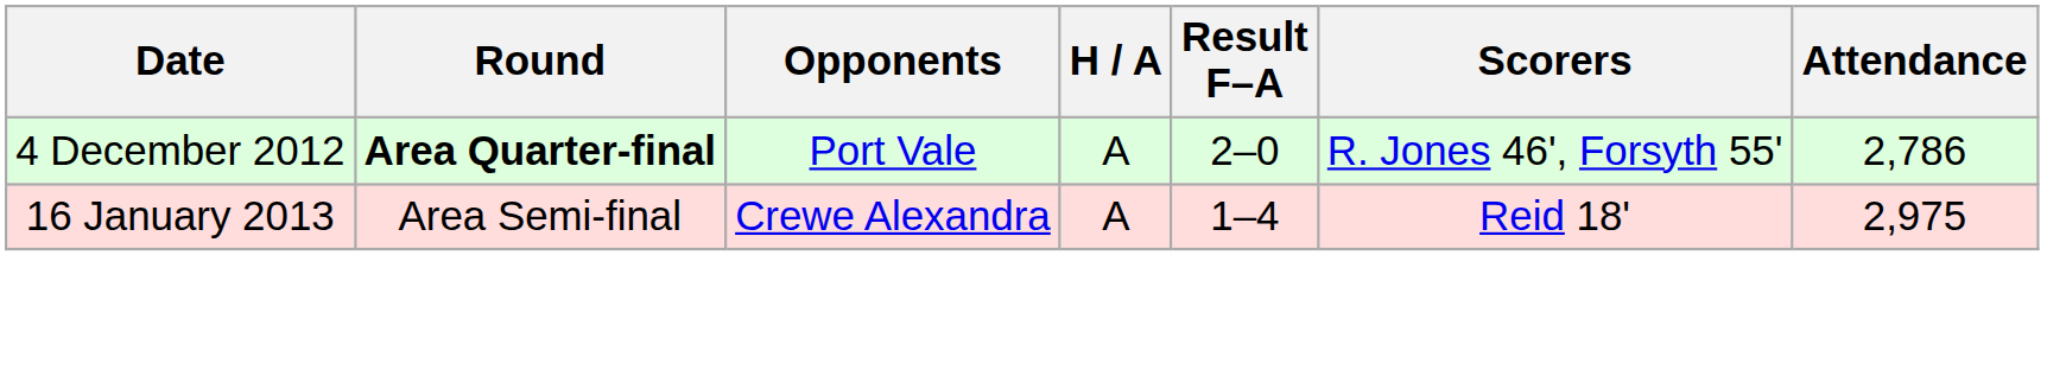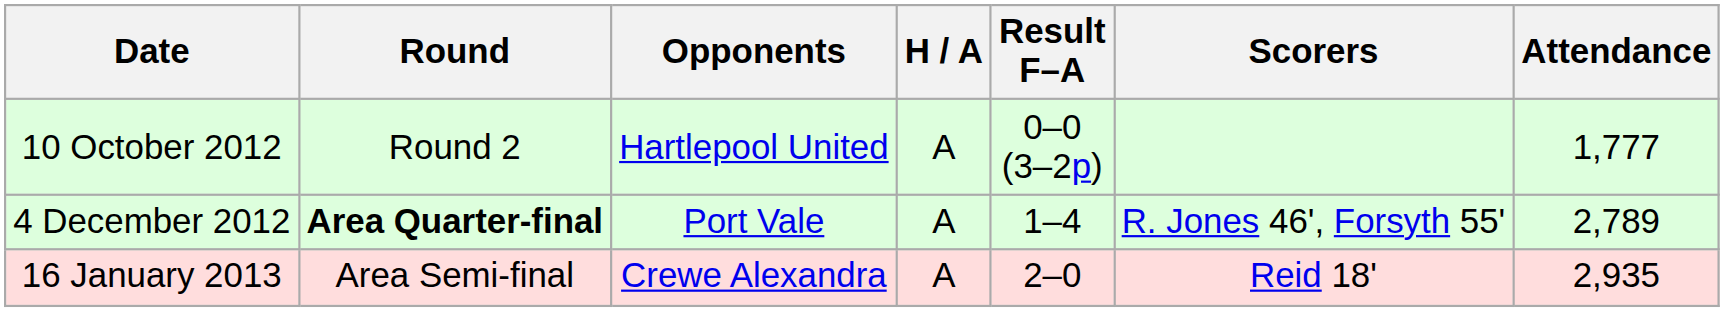+ row: 10 October 2012 | Round 2 | Hartlepool United | A | 0–0 (3–2p) | 1,777
4 December 2012 | Result F–A: 2–0 -> 1–4
4 December 2012 | Attendance: 2,786 -> 2,789
16 January 2013 | Result F–A: 1–4 -> 2–0
16 January 2013 | Attendance: 2,975 -> 2,935
